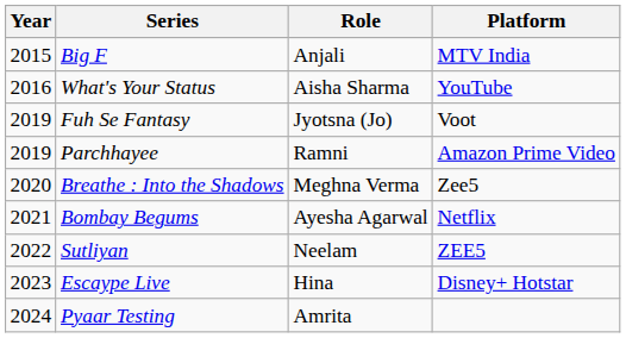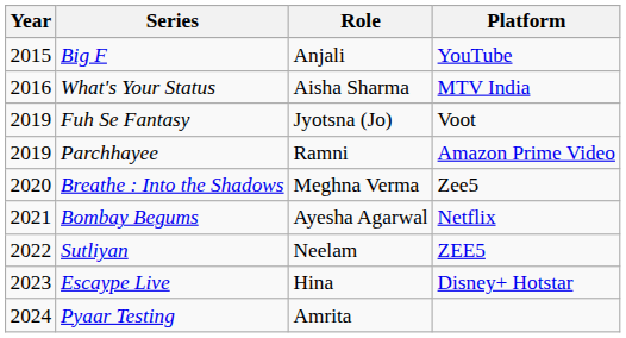Big F | Platform: MTV India -> YouTube
What's Your Status | Platform: YouTube -> MTV India
